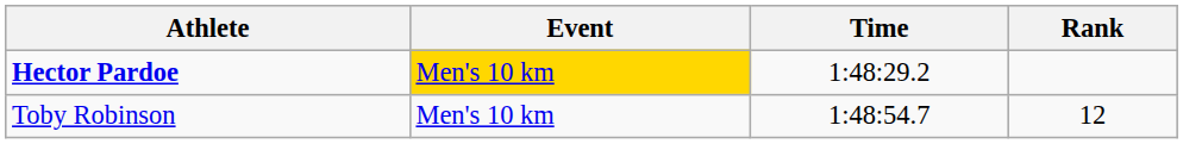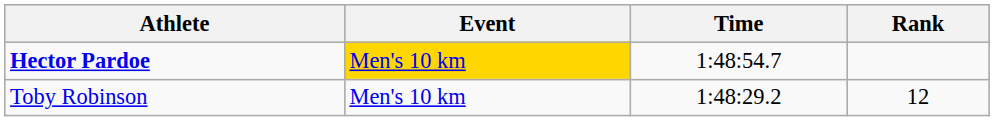Hector Pardoe | Time: 1:48:29.2 -> 1:48:54.7
Toby Robinson | Time: 1:48:54.7 -> 1:48:29.2
